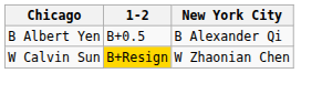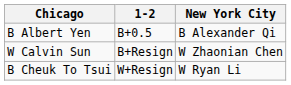W Calvin Sun | 1-2: gold background -> no background
+ row: B Cheuk To Tsui | W+Resign | W Ryan Li
